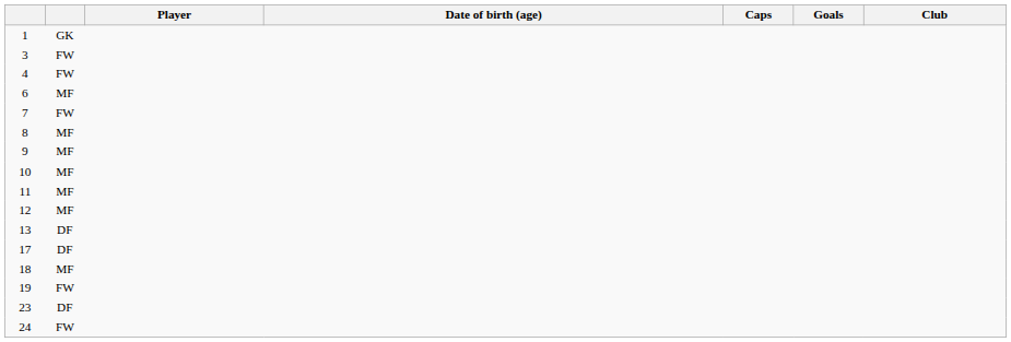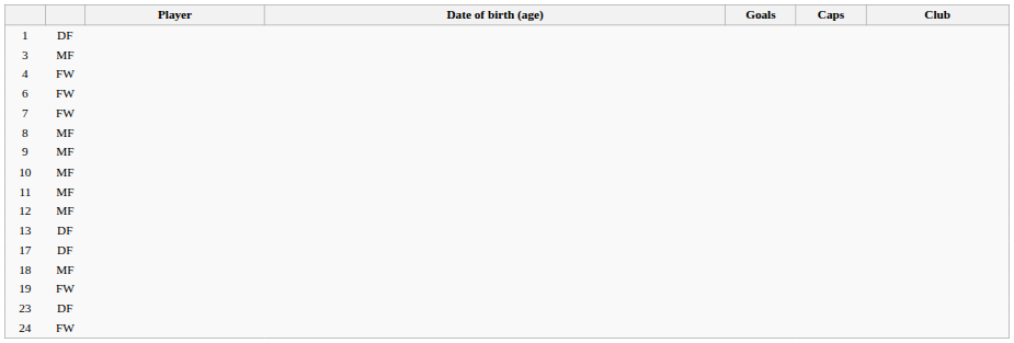columns swapped: Caps <-> Goals
1 | column 2: GK -> DF
3 | column 2: FW -> MF
6 | column 2: MF -> FW
